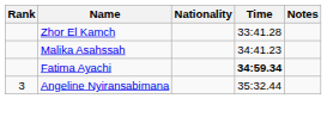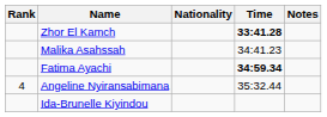Zhor El Kamch | Time: normal -> bold
Angeline Nyiransabimana | Rank: 3 -> 4
+ row: Ida-Brunelle Kiyindou
